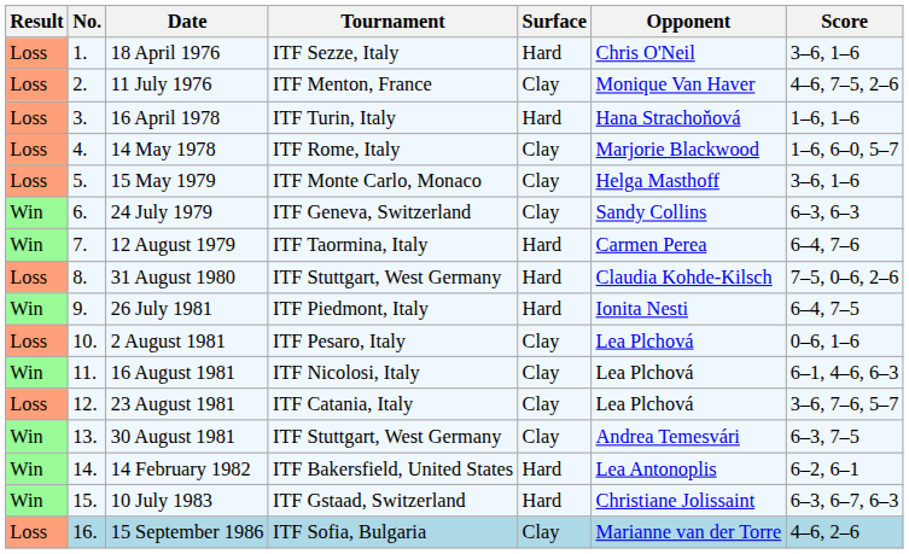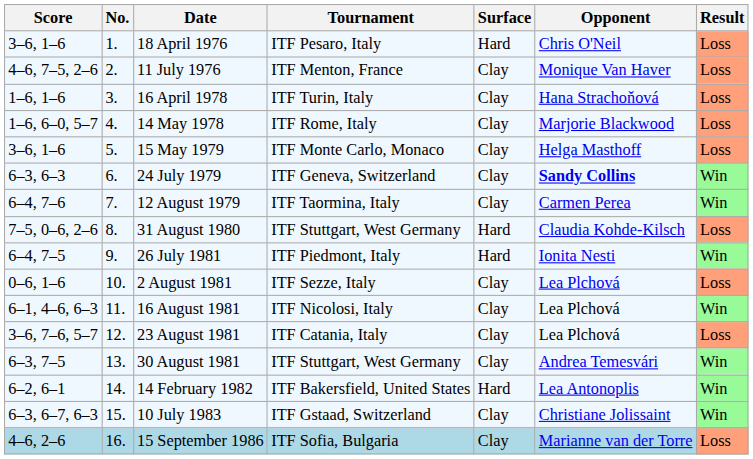columns swapped: Result <-> Score
18 April 1976 | Tournament: ITF Sezze, Italy -> ITF Pesaro, Italy
16 April 1978 | Surface: Hard -> Clay
24 July 1979 | Opponent: normal -> bold
12 August 1979 | Surface: Hard -> Clay
2 August 1981 | Tournament: ITF Pesaro, Italy -> ITF Sezze, Italy
10 July 1983 | Surface: Hard -> Clay
